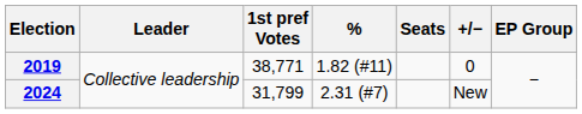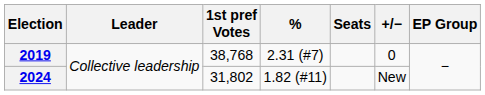2019 | 1st pref Votes: 38,771 -> 38,768
2019 | %: 1.82 (#11) -> 2.31 (#7)
2024 | 1st pref Votes: 31,799 -> 31,802
2024 | %: 2.31 (#7) -> 1.82 (#11)
